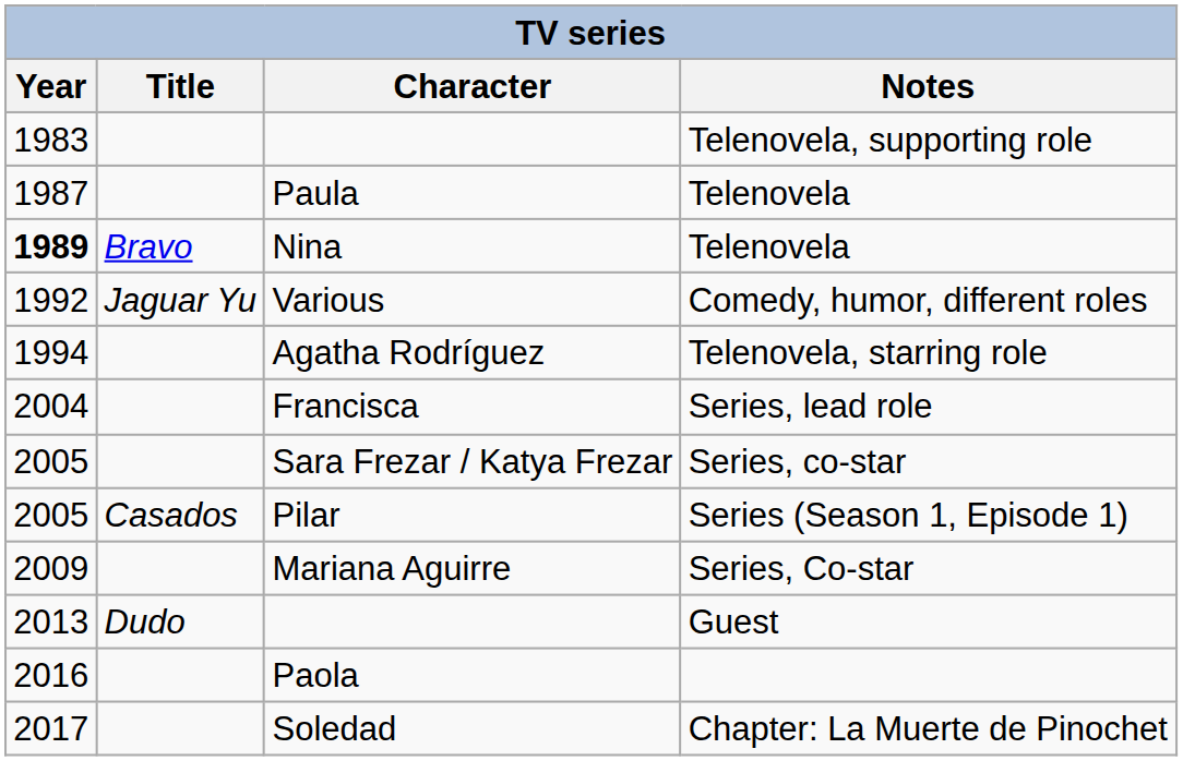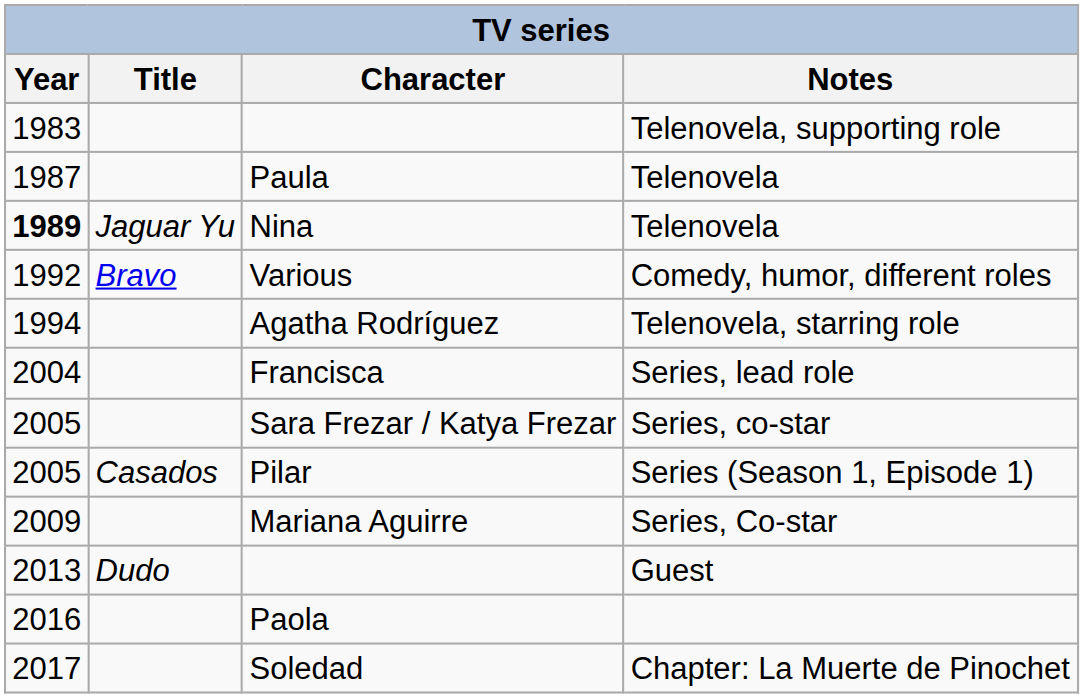Nina | Title: Bravo -> Jaguar Yu
Various | Title: Jaguar Yu -> Bravo
